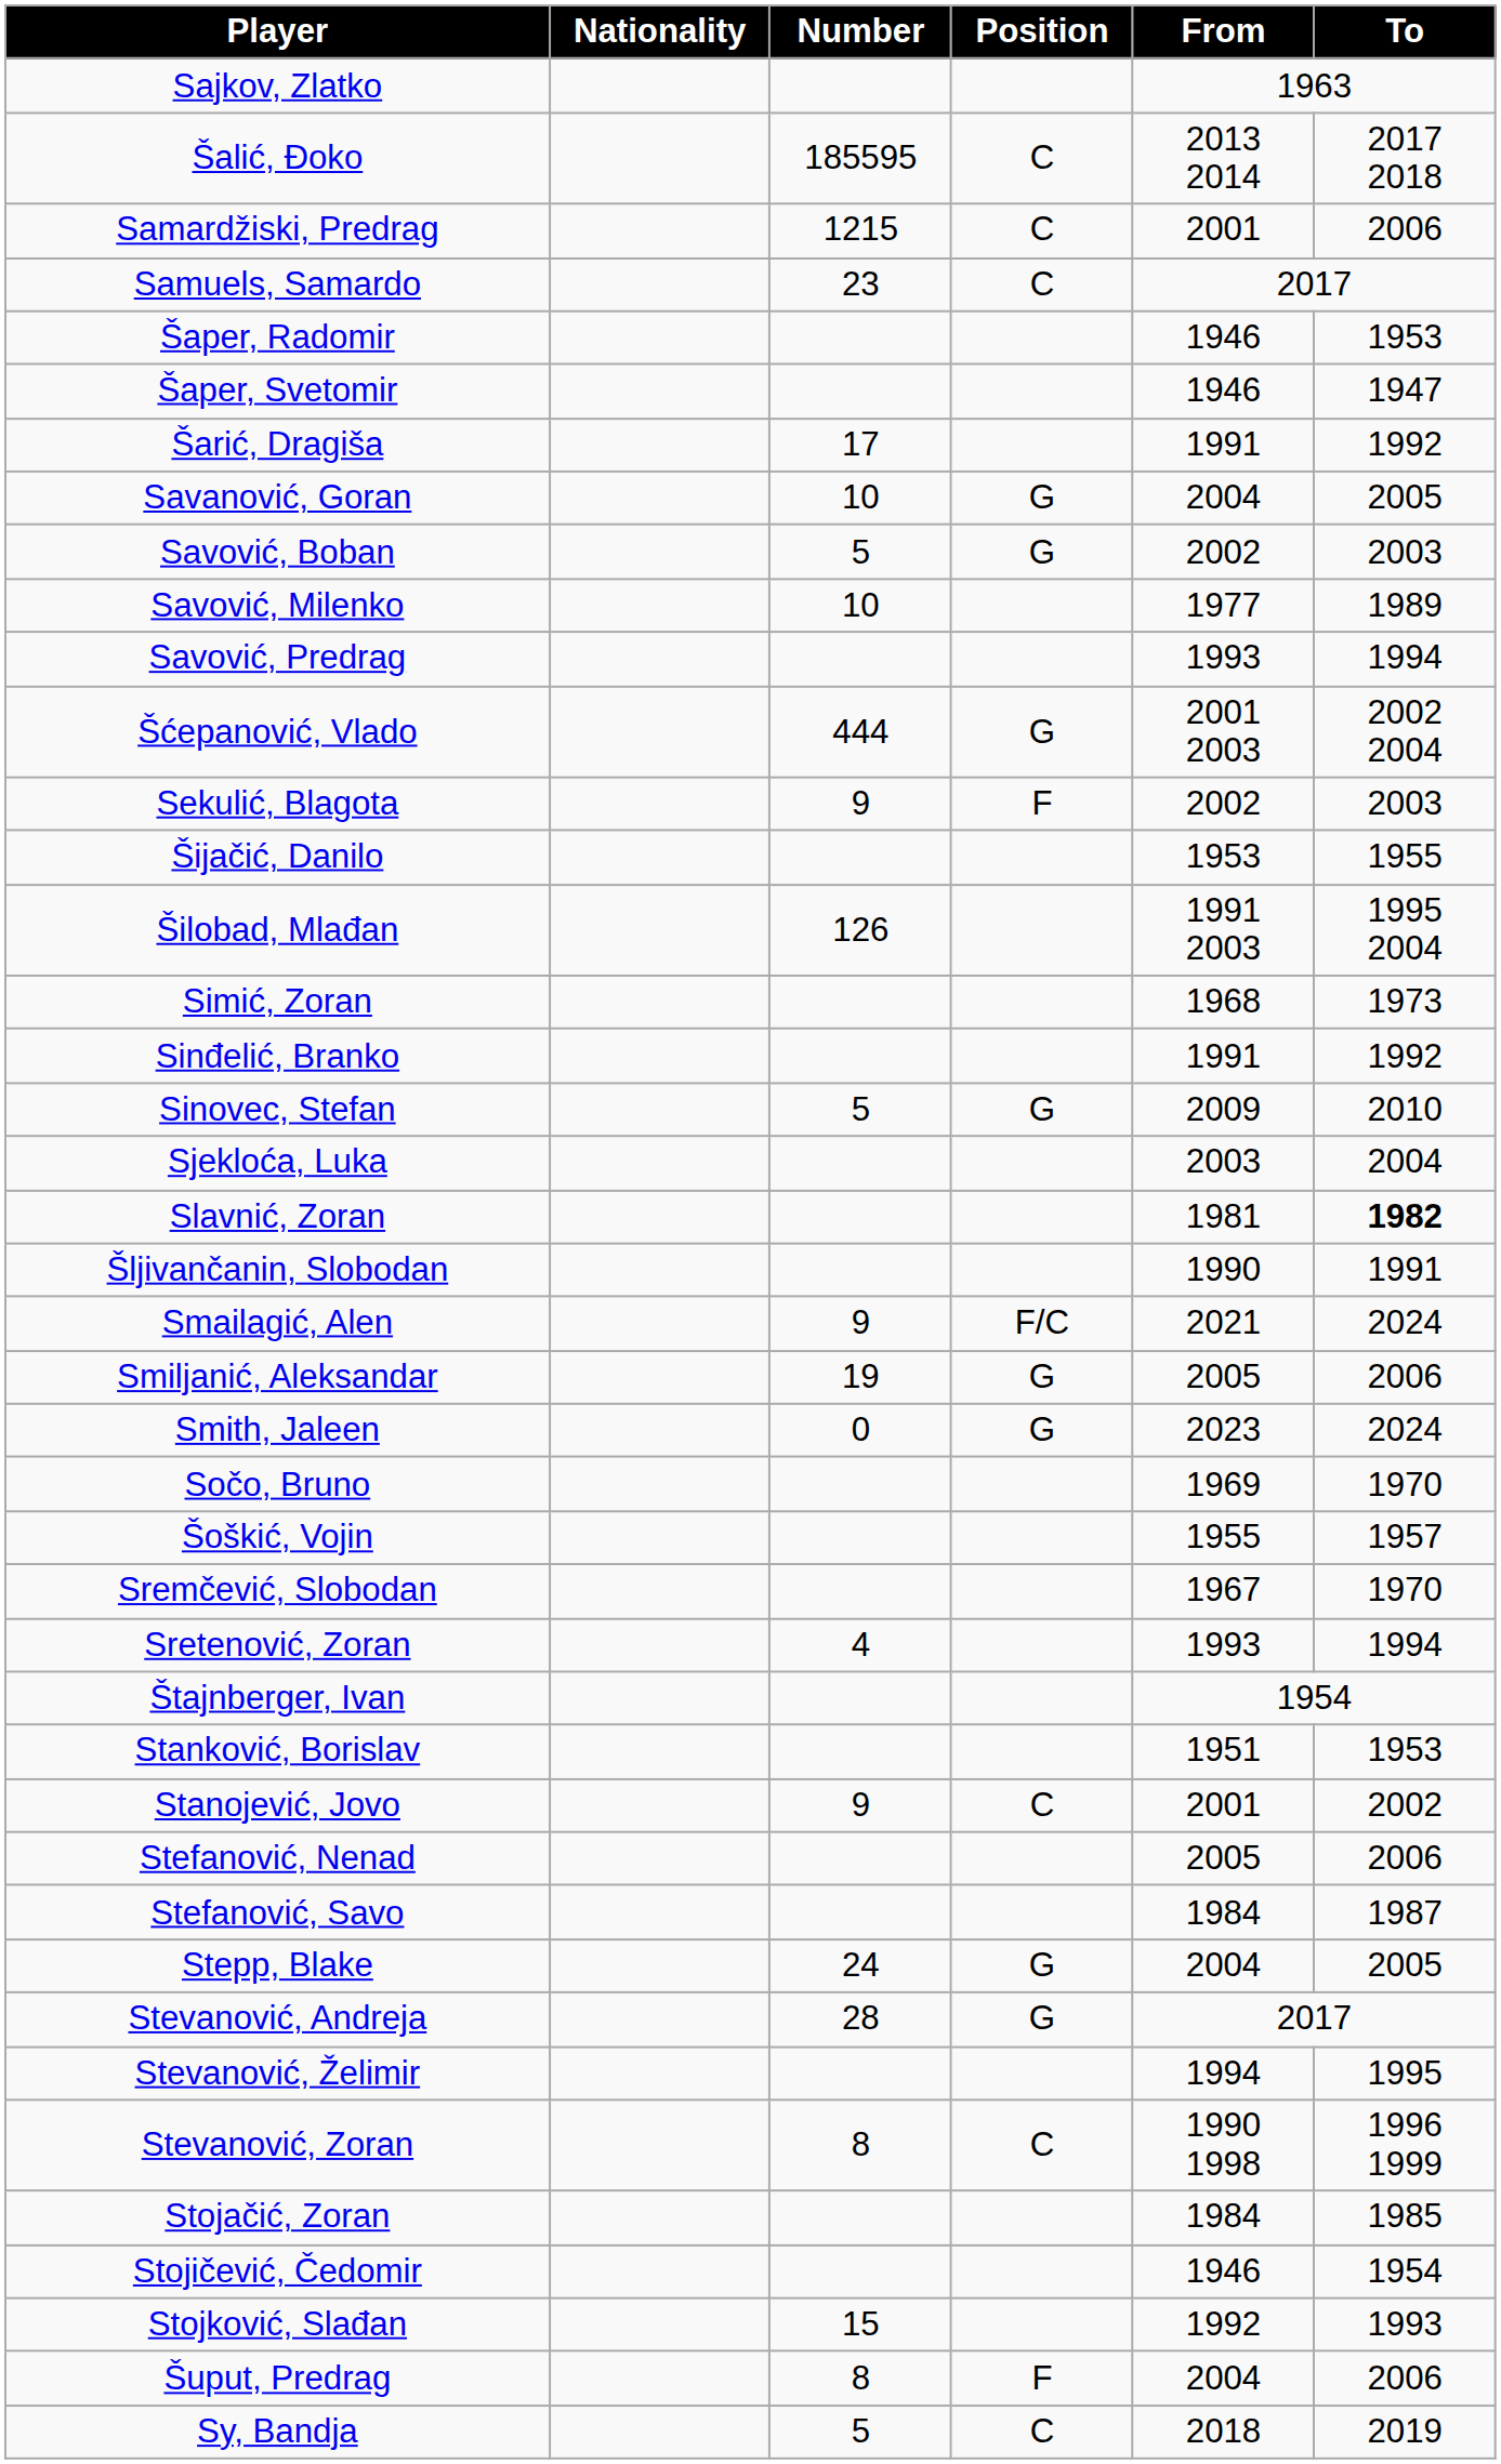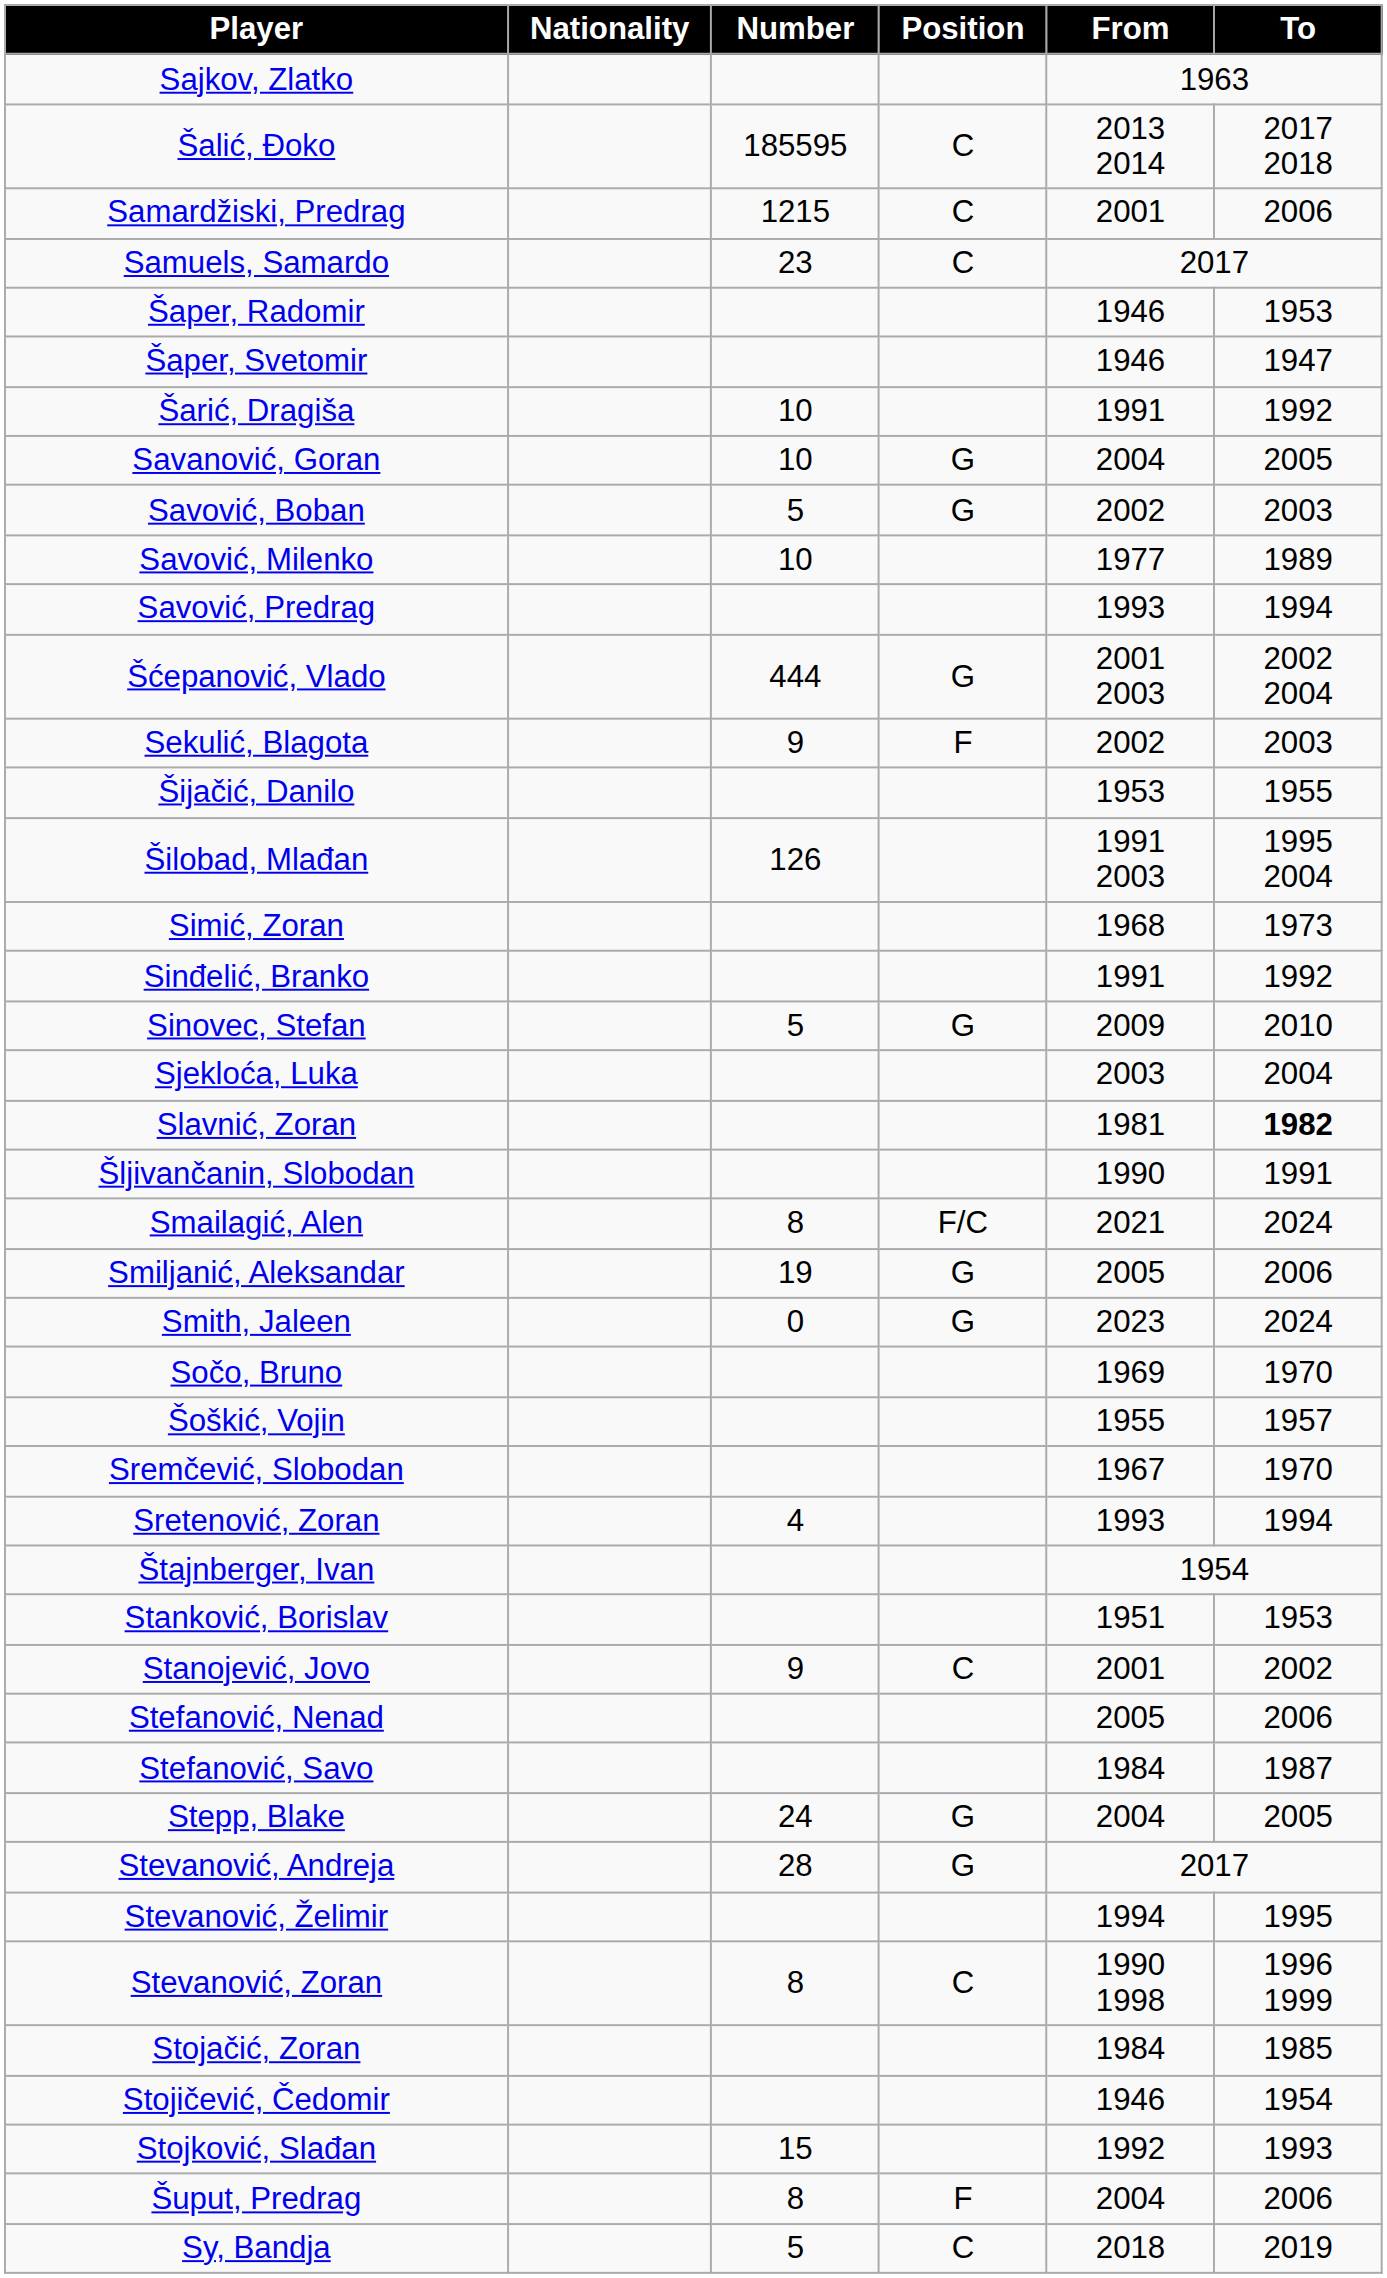Šarić, Dragiša | Number: 17 -> 10
Smailagić, Alen | Number: 9 -> 8
